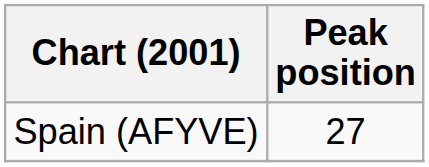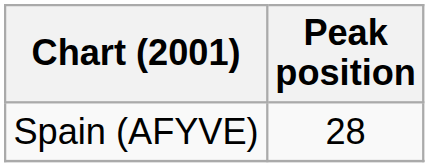Spain (AFYVE) | Peak position: 27 -> 28
